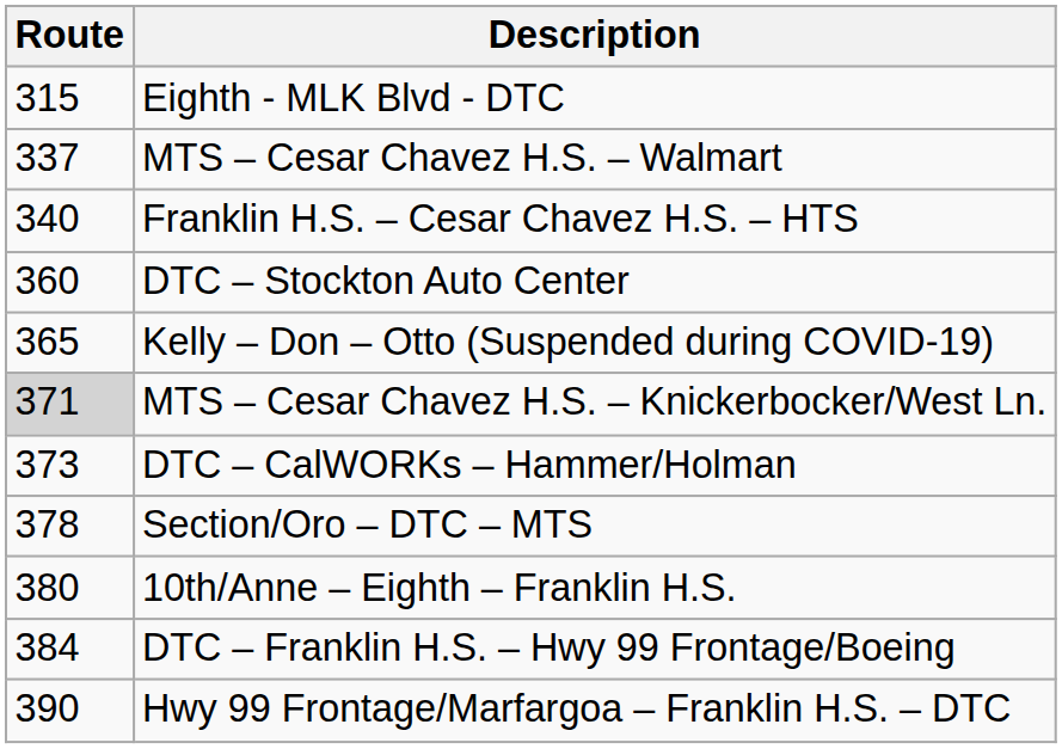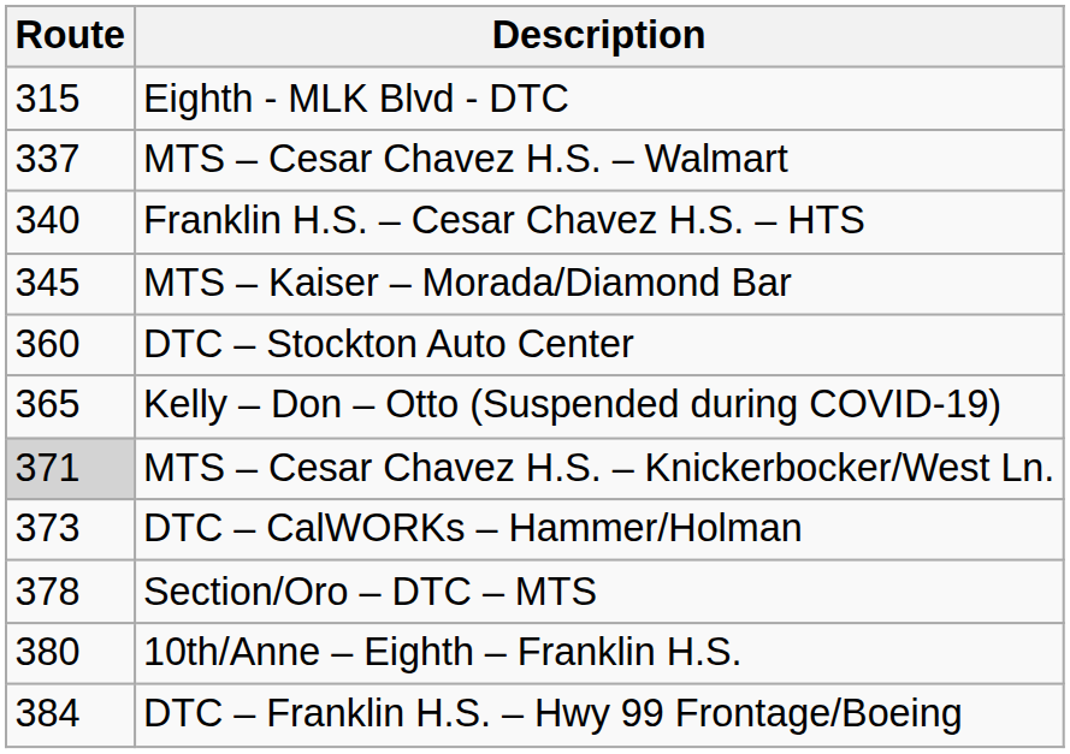+ row: 345 | MTS – Kaiser – Morada/Diamond Bar
- row: 390 | Hwy 99 Frontage/Marfargoa – Franklin H.S. – DTC
